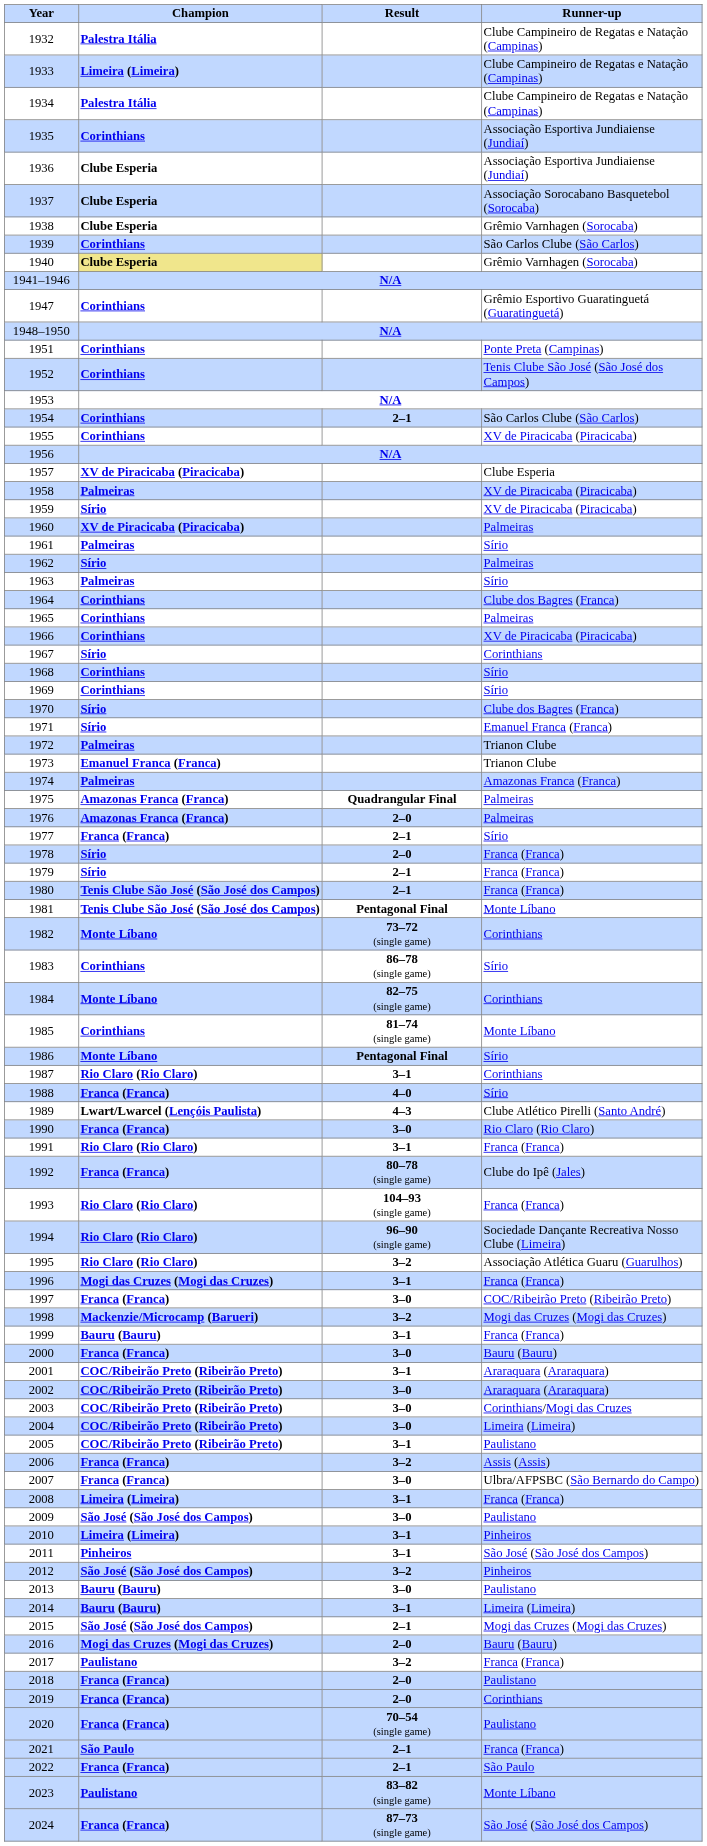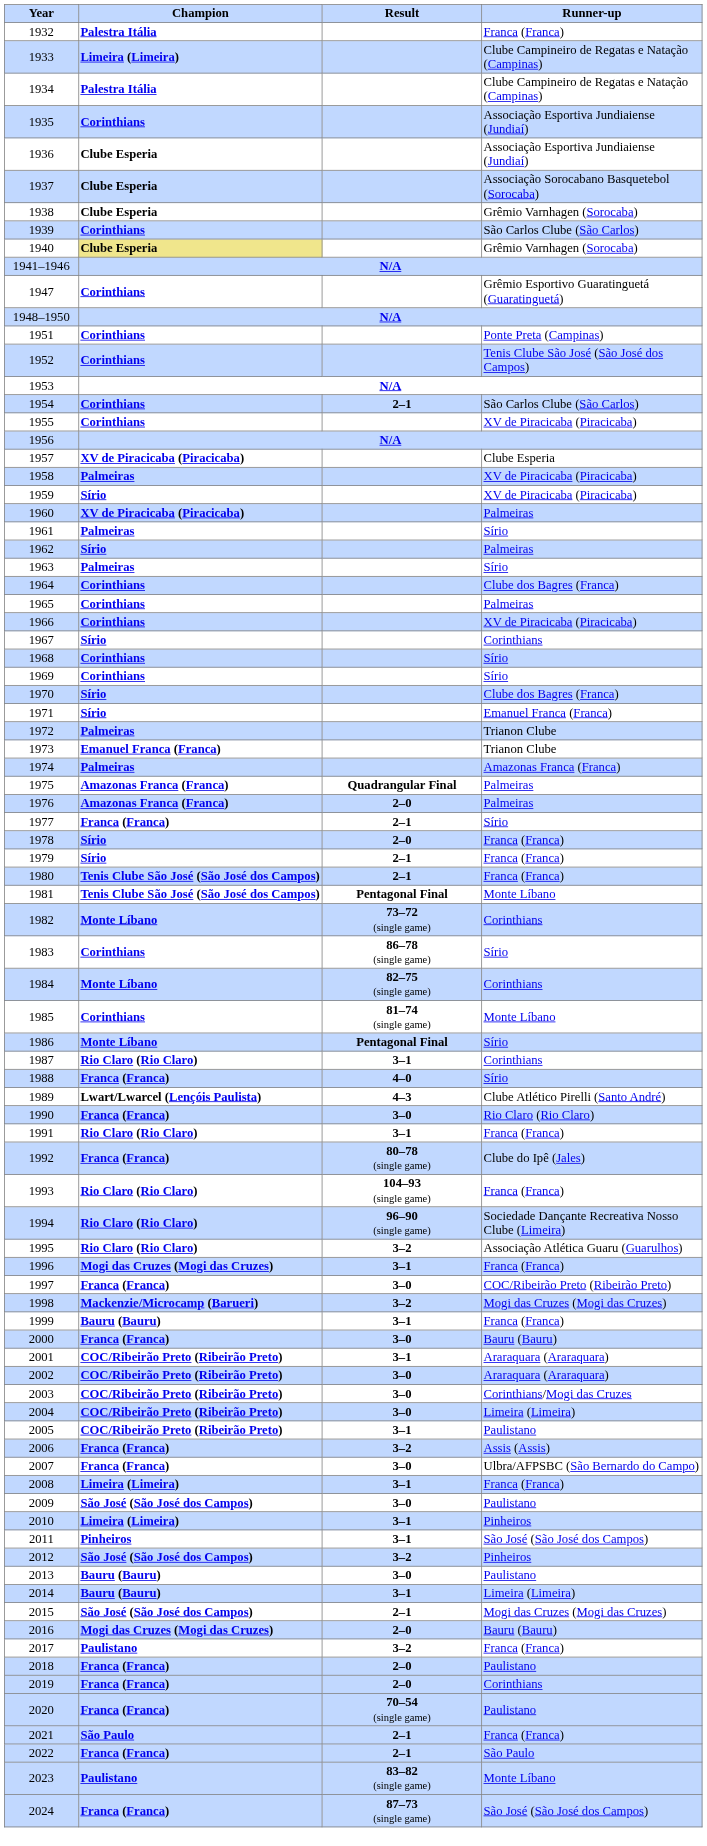1932 | Runner-up: Clube Campineiro de Regatas e Natação (Campinas) -> Franca (Franca)
